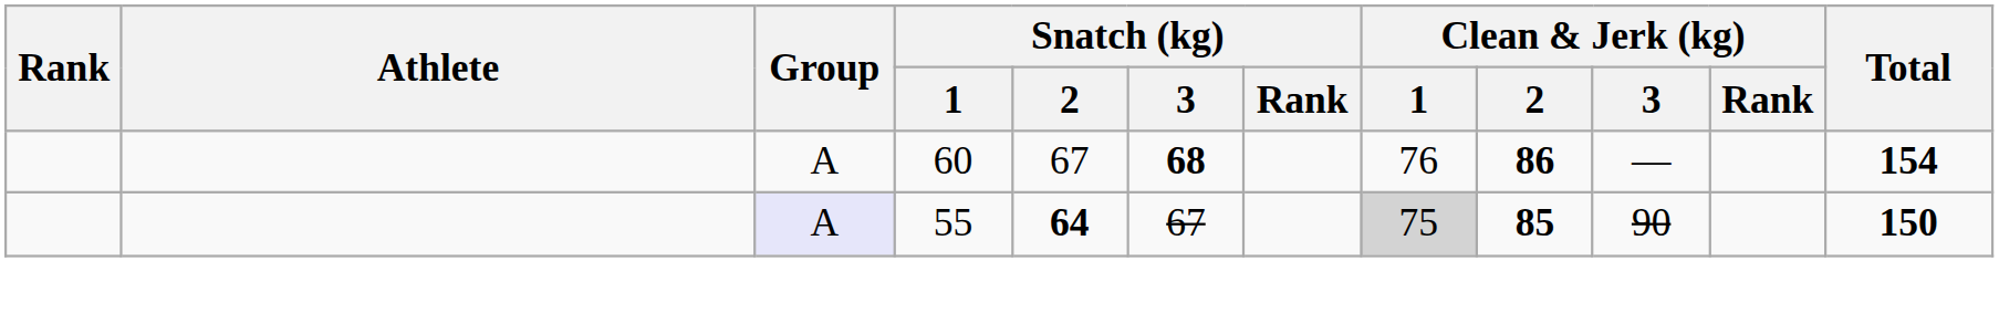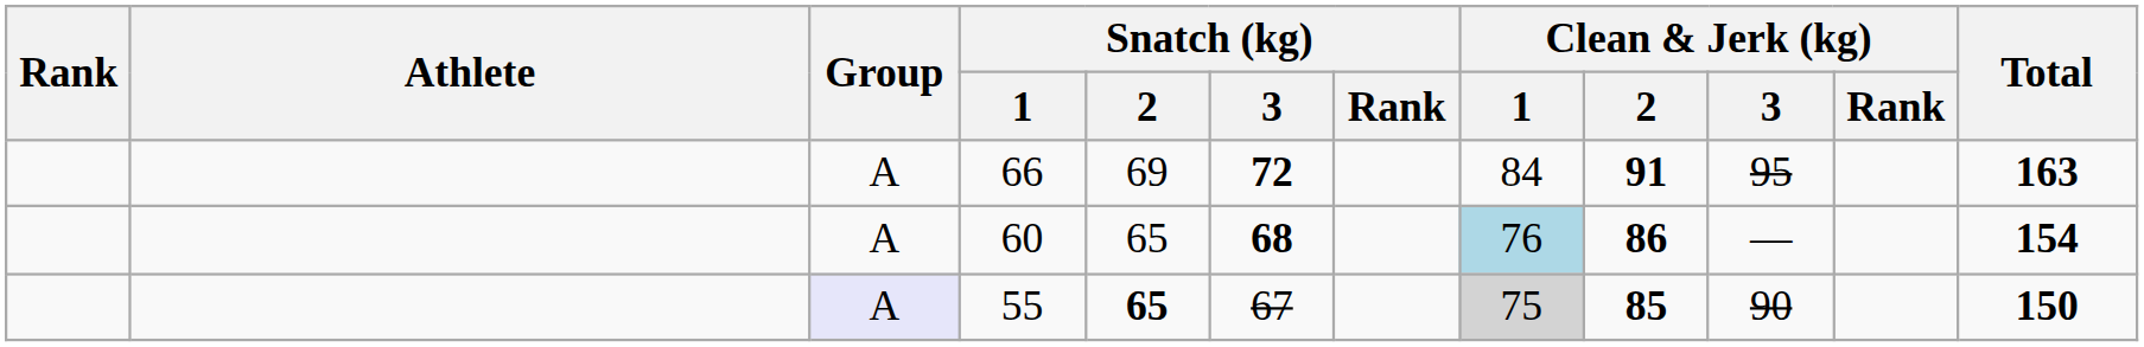+ row: A | 66 | 69 | 72 | 84 | 91 | 95 | 163
60 | Snatch (kg) / 2: 67 -> 65
60 | Clean & Jerk (kg) / 1: no background -> lightblue background
55 | Snatch (kg) / 2: 64 -> 65
